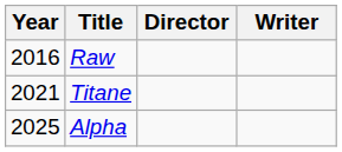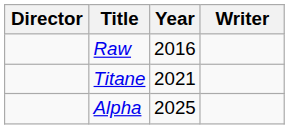columns swapped: Year <-> Director
